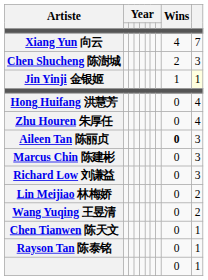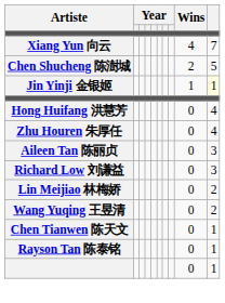Chen Shucheng 陈澍城 | column 10: 3 -> 5
Aileen Tan 陈丽贞 | Wins: bold -> normal
- row: Marcus Chin 陈建彬 | 0 | 3
